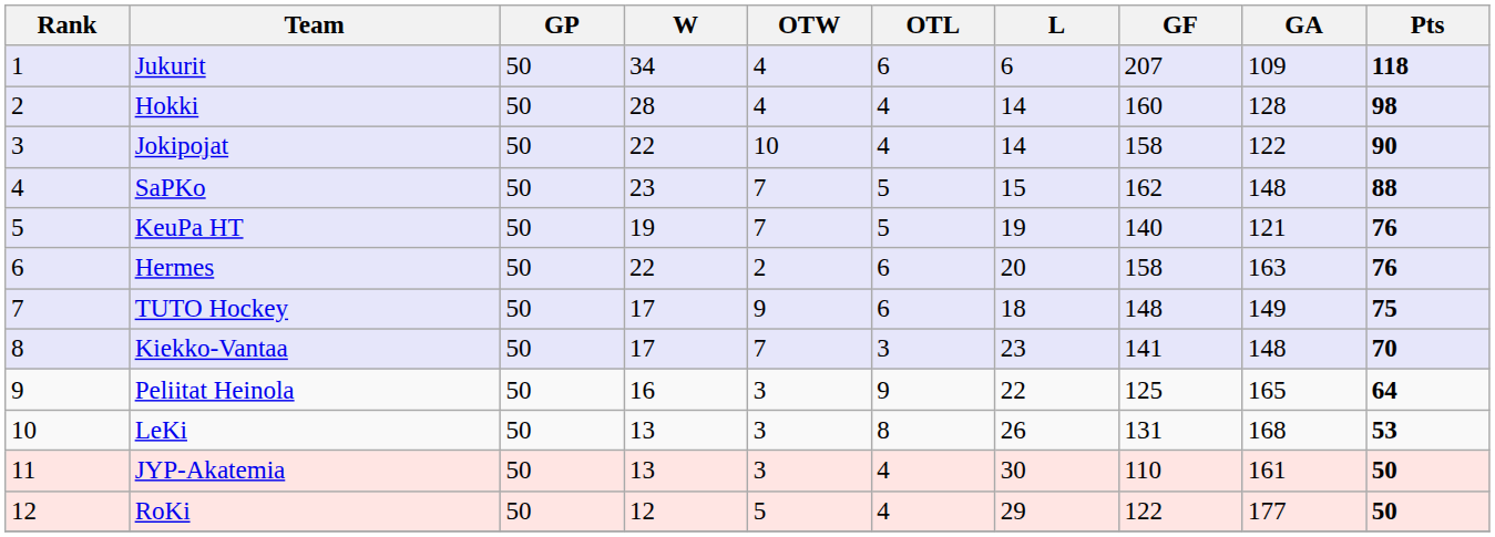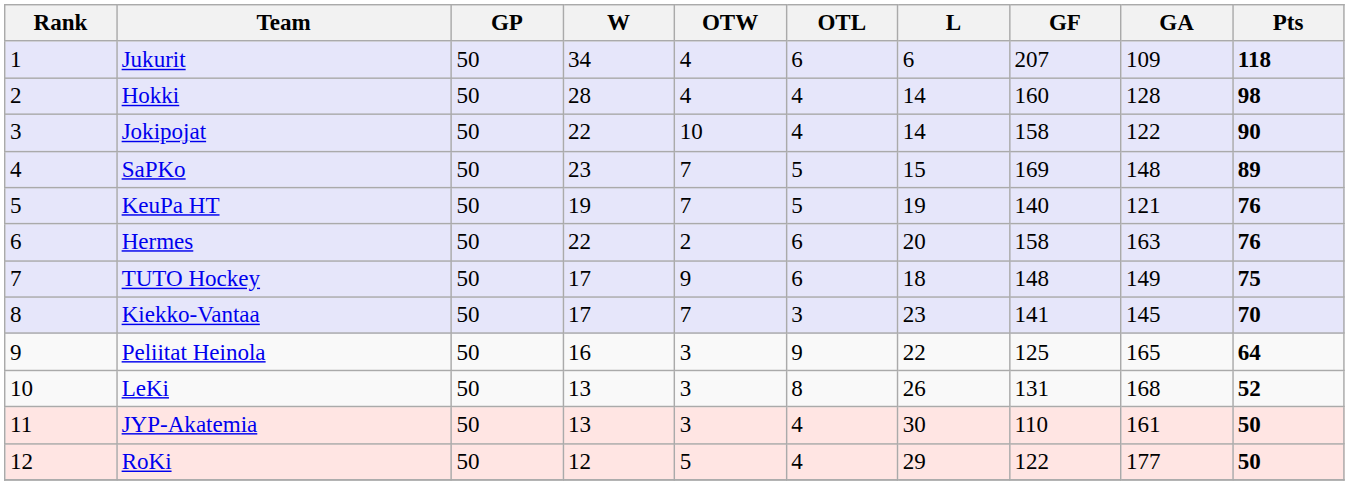SaPKo | GF: 162 -> 169
SaPKo | Pts: 88 -> 89
Kiekko-Vantaa | GA: 148 -> 145
LeKi | Pts: 53 -> 52
